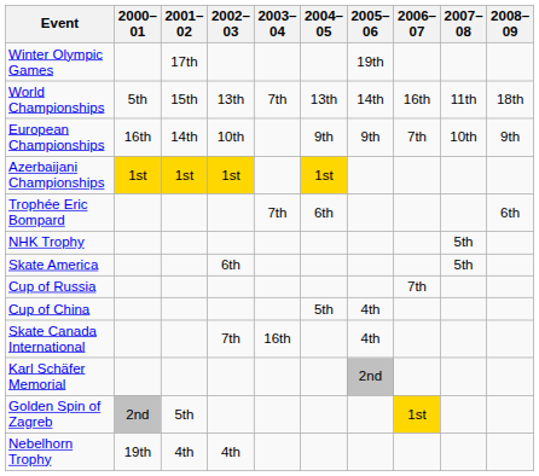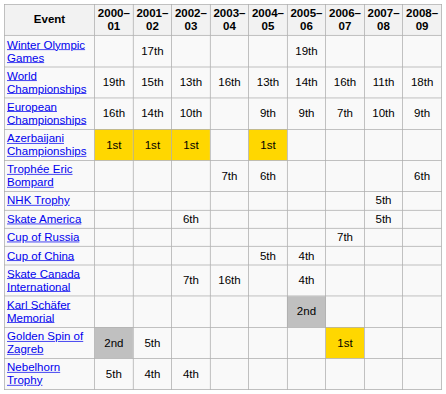World Championships | 2000–01: 5th -> 19th
World Championships | 2003–04: 7th -> 16th
Nebelhorn Trophy | 2000–01: 19th -> 5th
